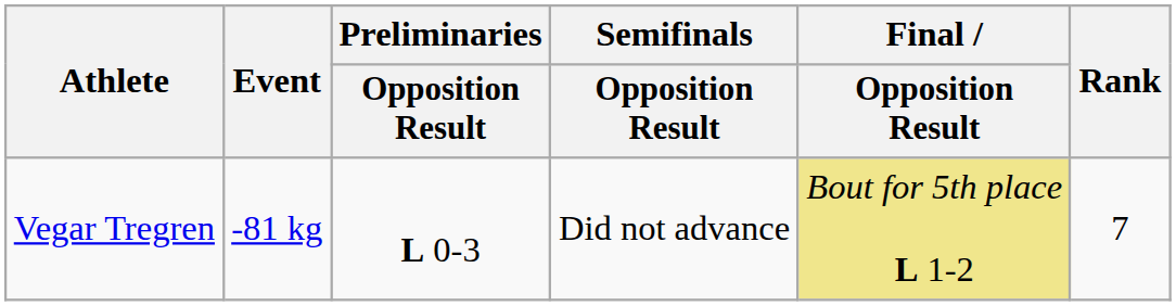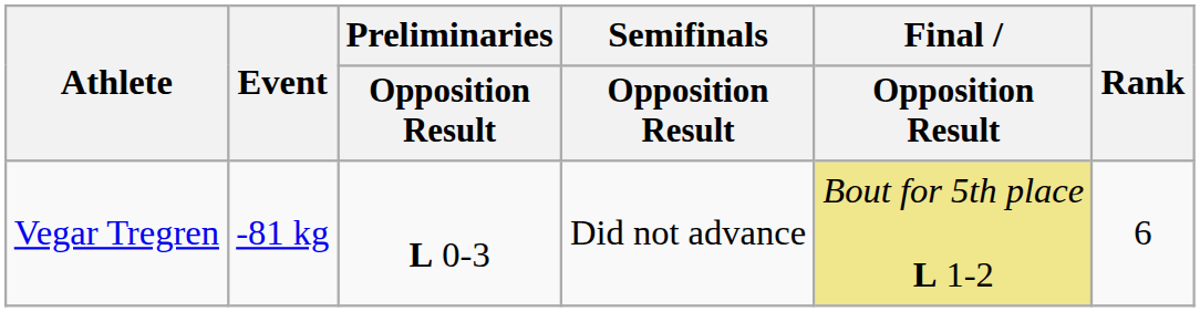Vegar Tregren | Rank: 7 -> 6
